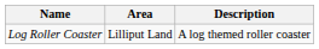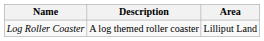columns swapped: Area <-> Description
